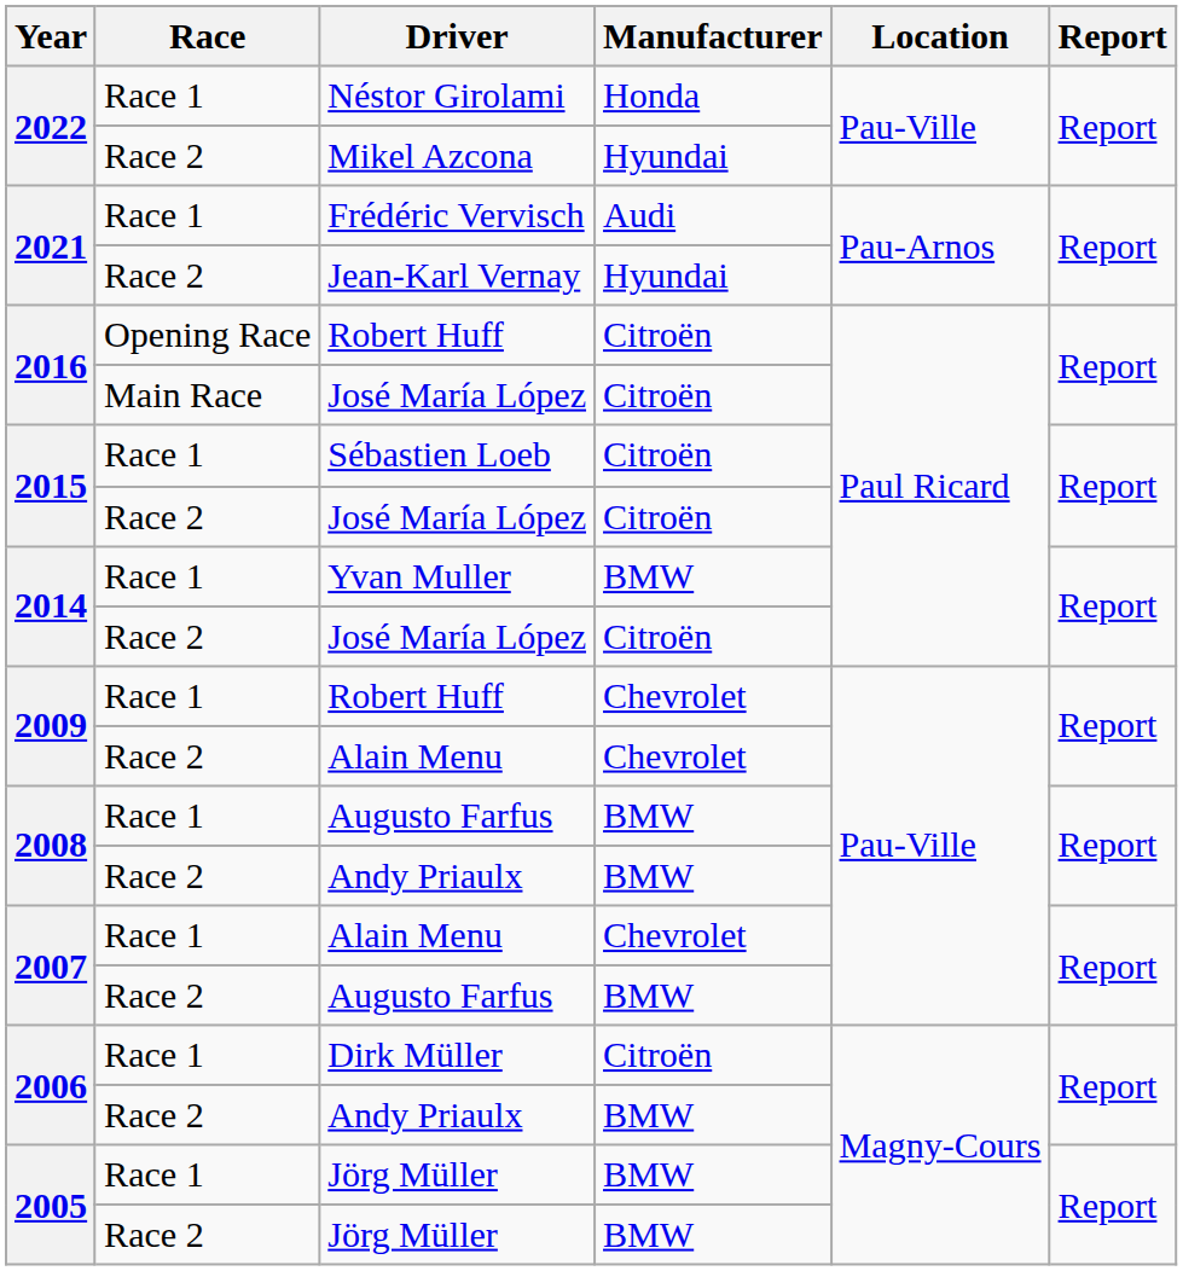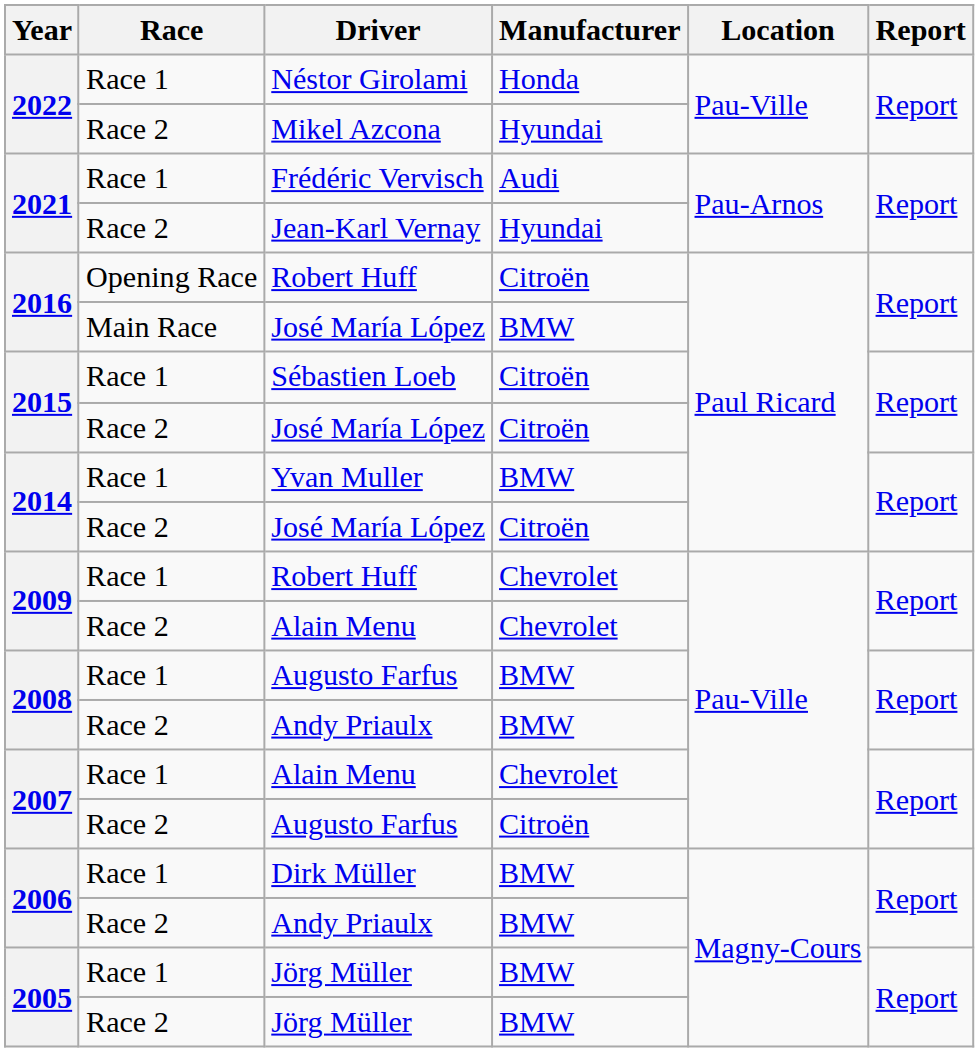2016 / José María López | Manufacturer: Citroën -> BMW
2007 / Augusto Farfus | Manufacturer: BMW -> Citroën
Dirk Müller | Manufacturer: Citroën -> BMW
